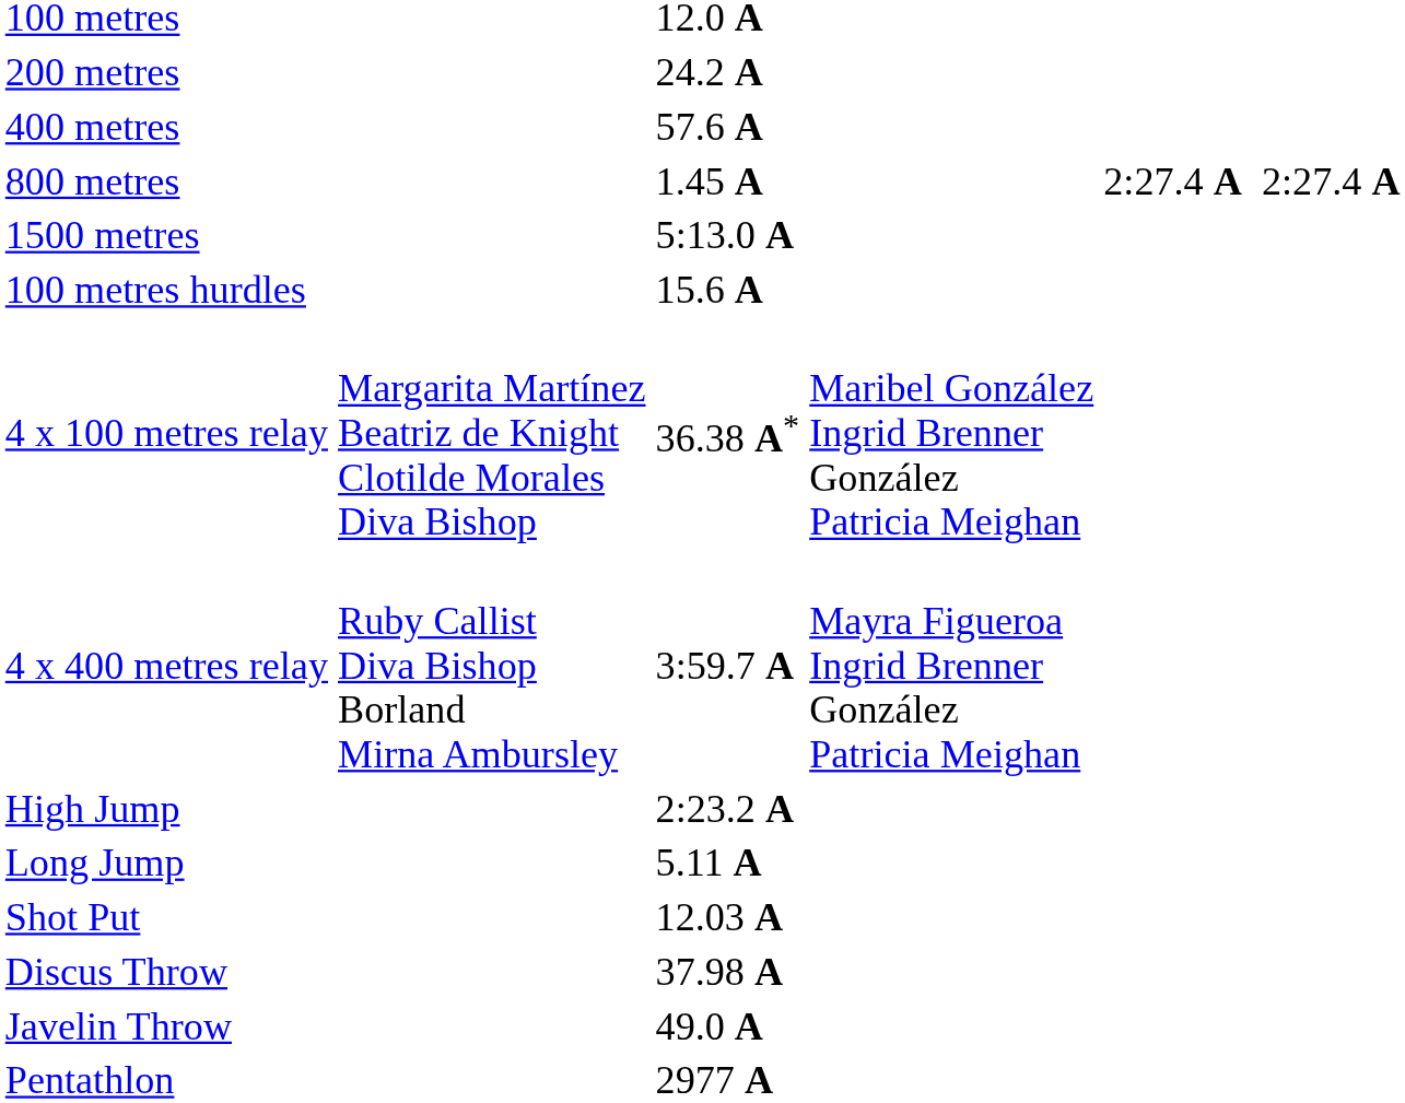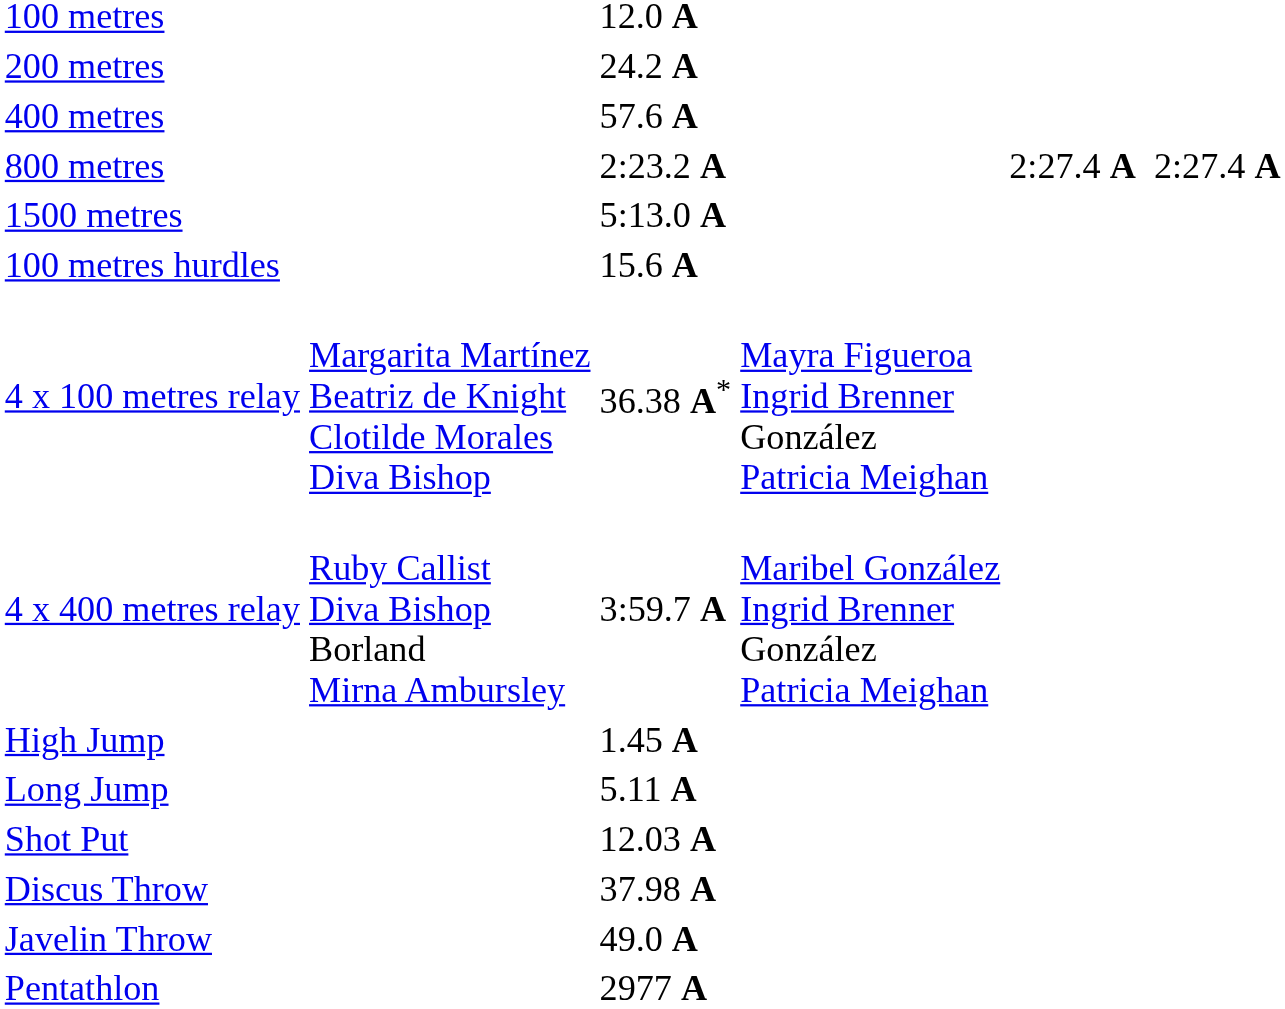800 metres | column 3: 1.45 A -> 2:23.2 A
4 x 100 metres relay | column 4: Maribel González Ingrid Brenner González Patricia Meighan -> Mayra Figueroa Ingrid Brenner González Patricia Meighan
4 x 400 metres relay | column 4: Mayra Figueroa Ingrid Brenner González Patricia Meighan -> Maribel González Ingrid Brenner González Patricia Meighan
High Jump | column 3: 2:23.2 A -> 1.45 A
